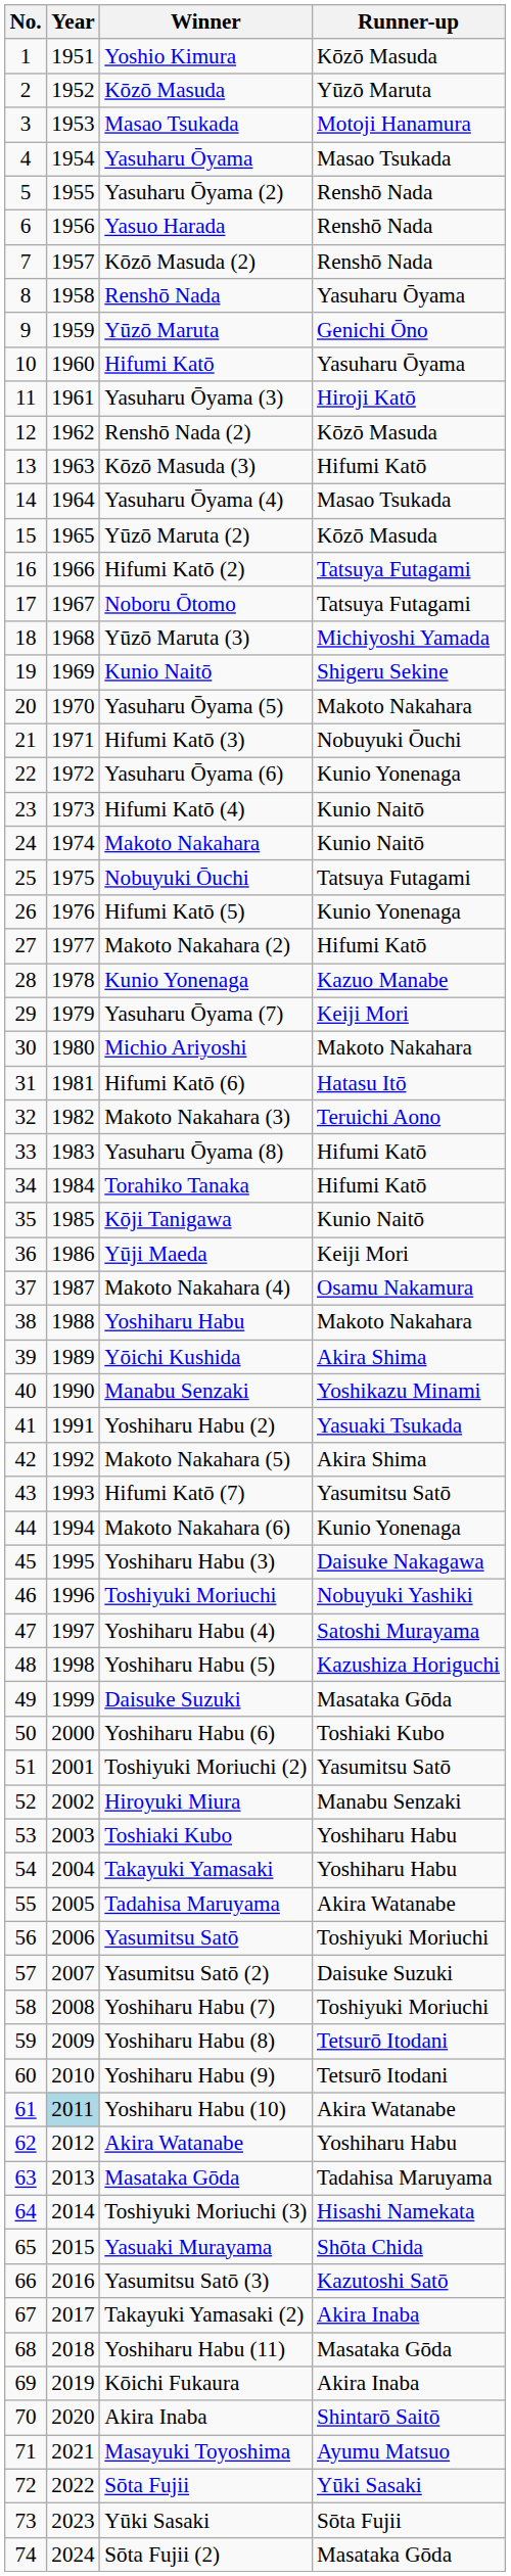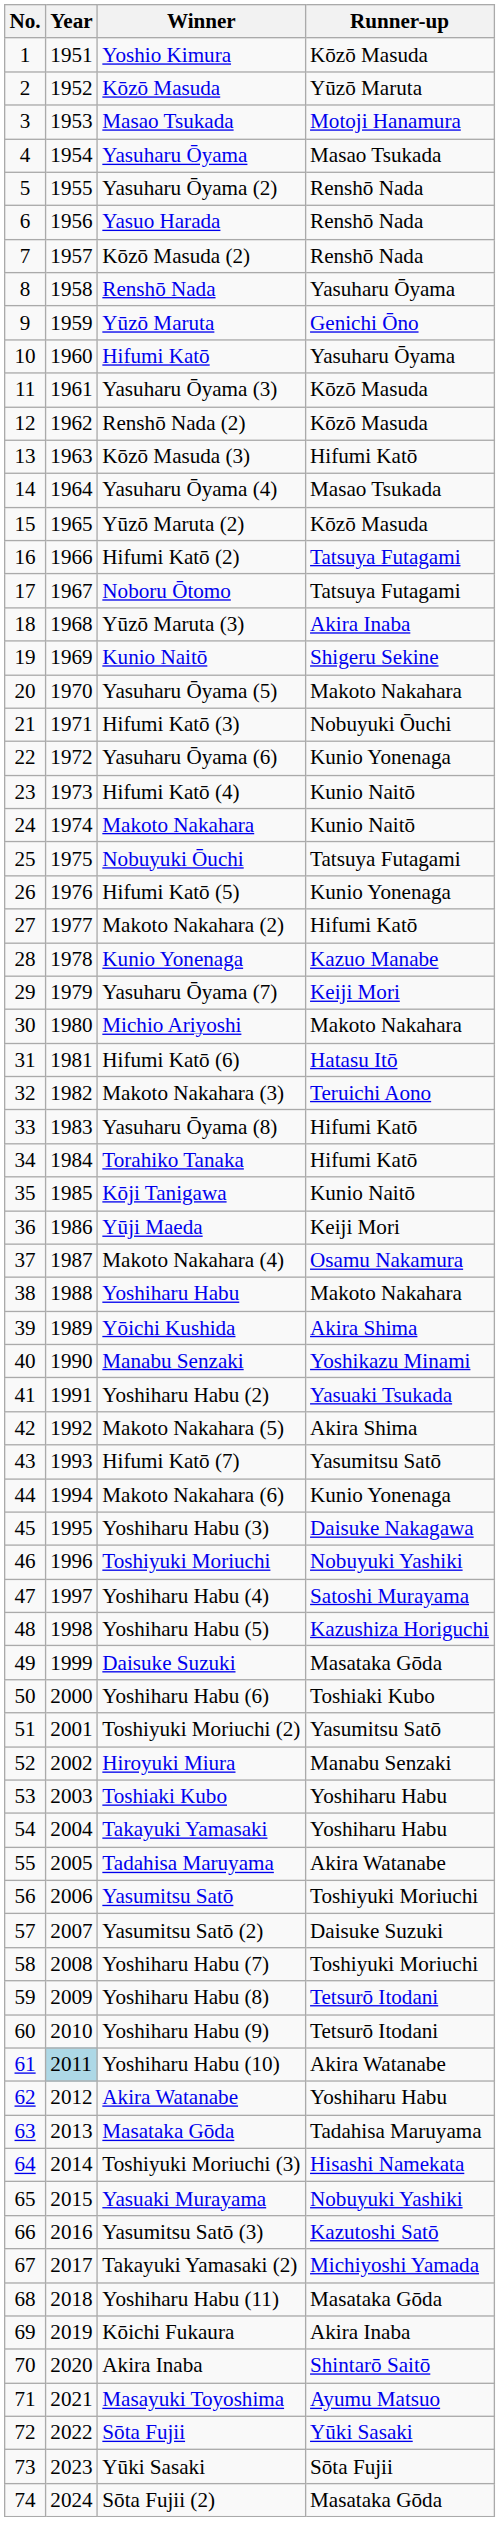Yasuharu Ōyama (3) | Runner-up: Hiroji Katō -> Kōzō Masuda
Yūzō Maruta (3) | Runner-up: Michiyoshi Yamada -> Akira Inaba
Yasuaki Murayama | Runner-up: Shōta Chida -> Nobuyuki Yashiki
Takayuki Yamasaki (2) | Runner-up: Akira Inaba -> Michiyoshi Yamada
